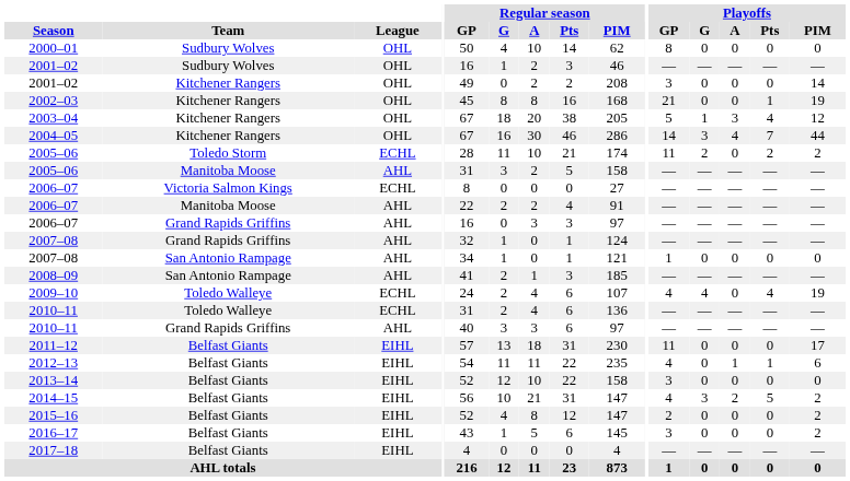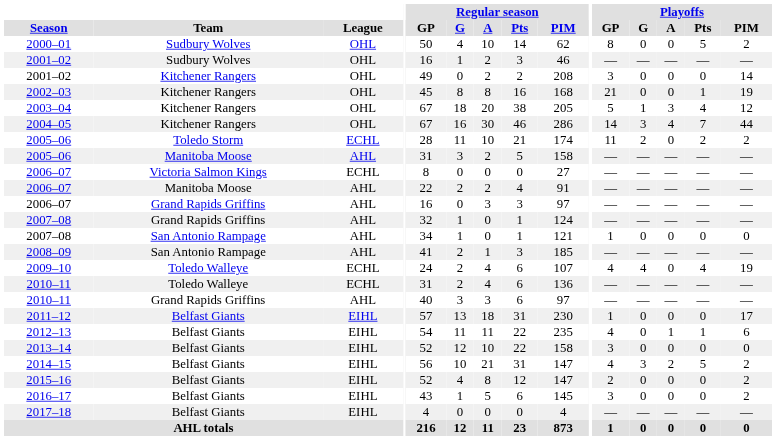2000–01 | Playoffs / Pts: 0 -> 5
2000–01 | Playoffs / PIM: 0 -> 2
2011–12 | Playoffs / GP: 11 -> 1
